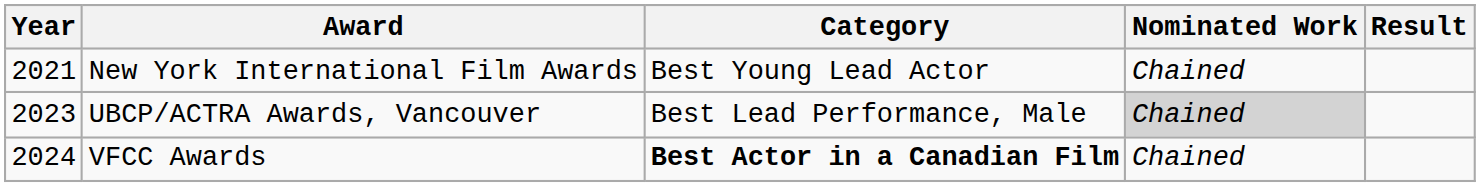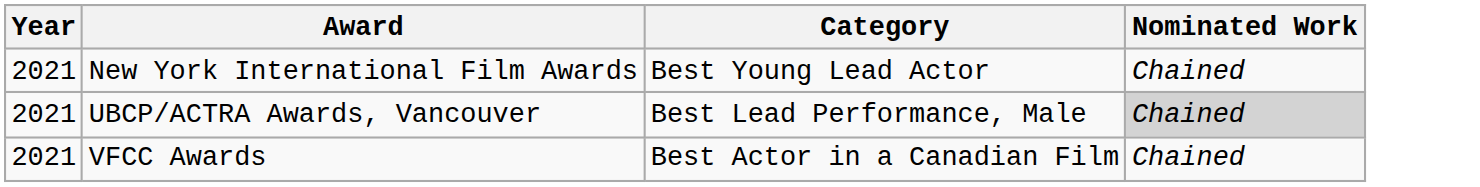- column: Result
UBCP/ACTRA Awards, Vancouver | Year: 2023 -> 2021
VFCC Awards | Year: 2024 -> 2021
VFCC Awards | Category: bold -> normal
